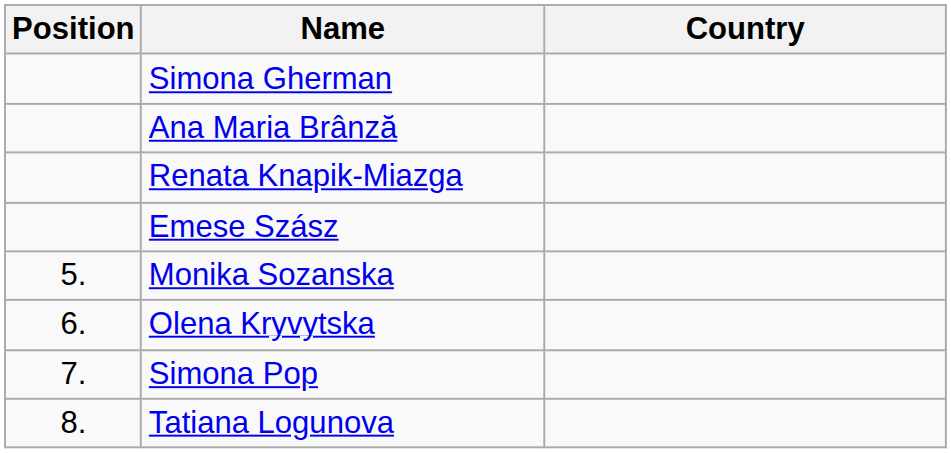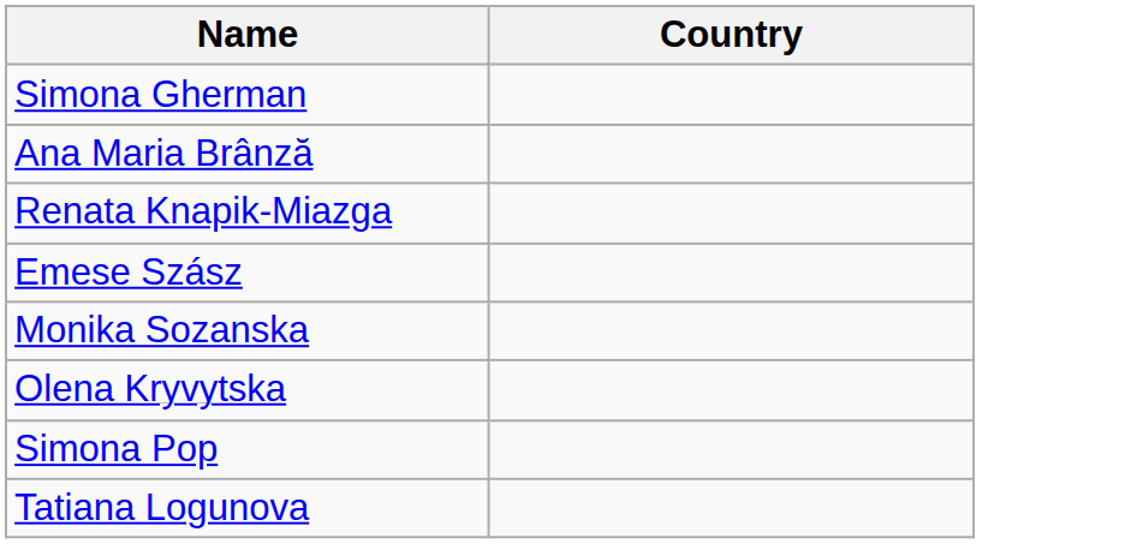- column: Position | 5. | 6. | 7. | 8.
